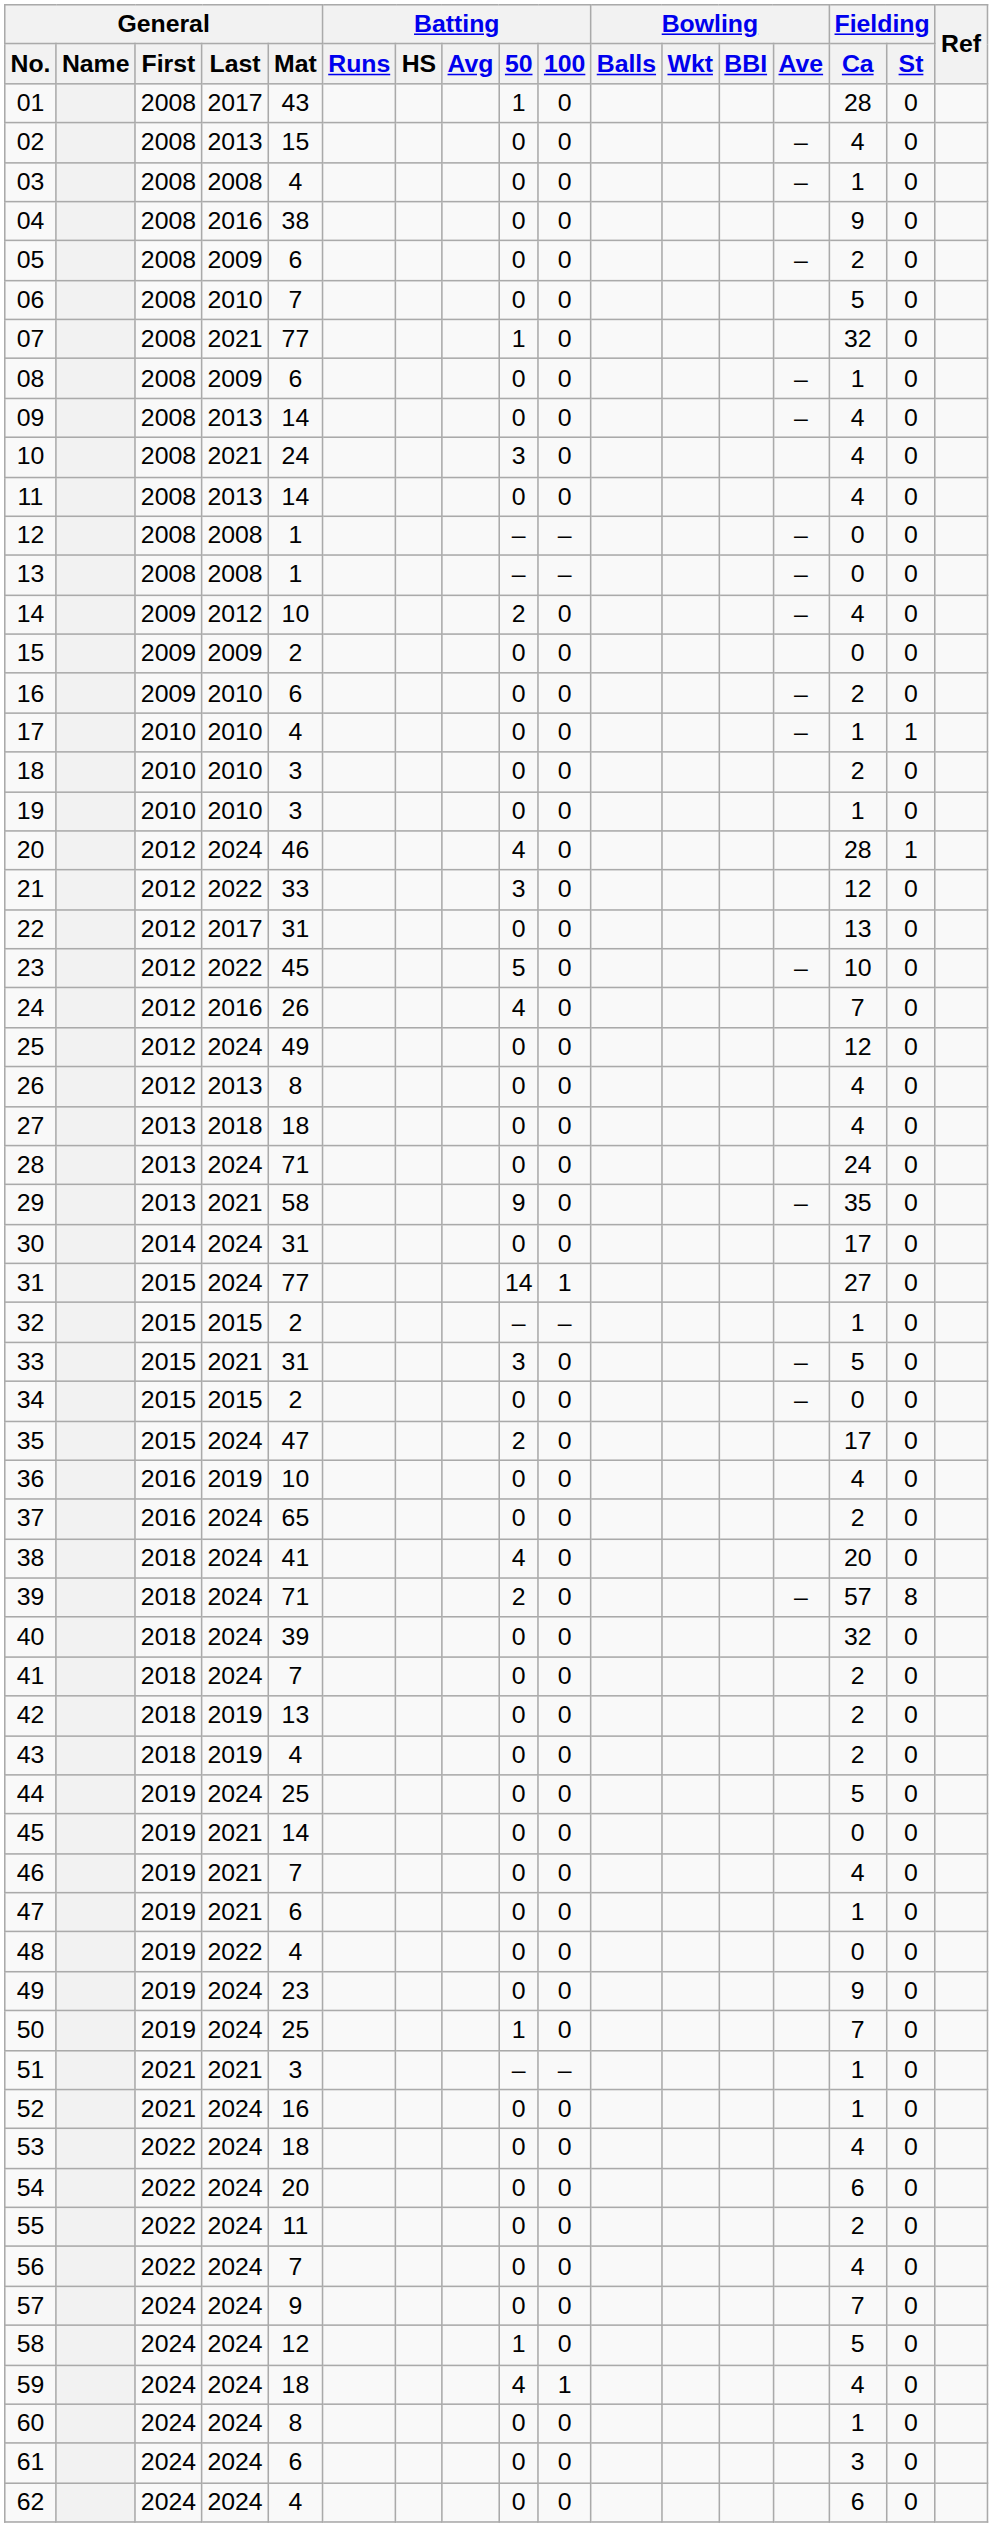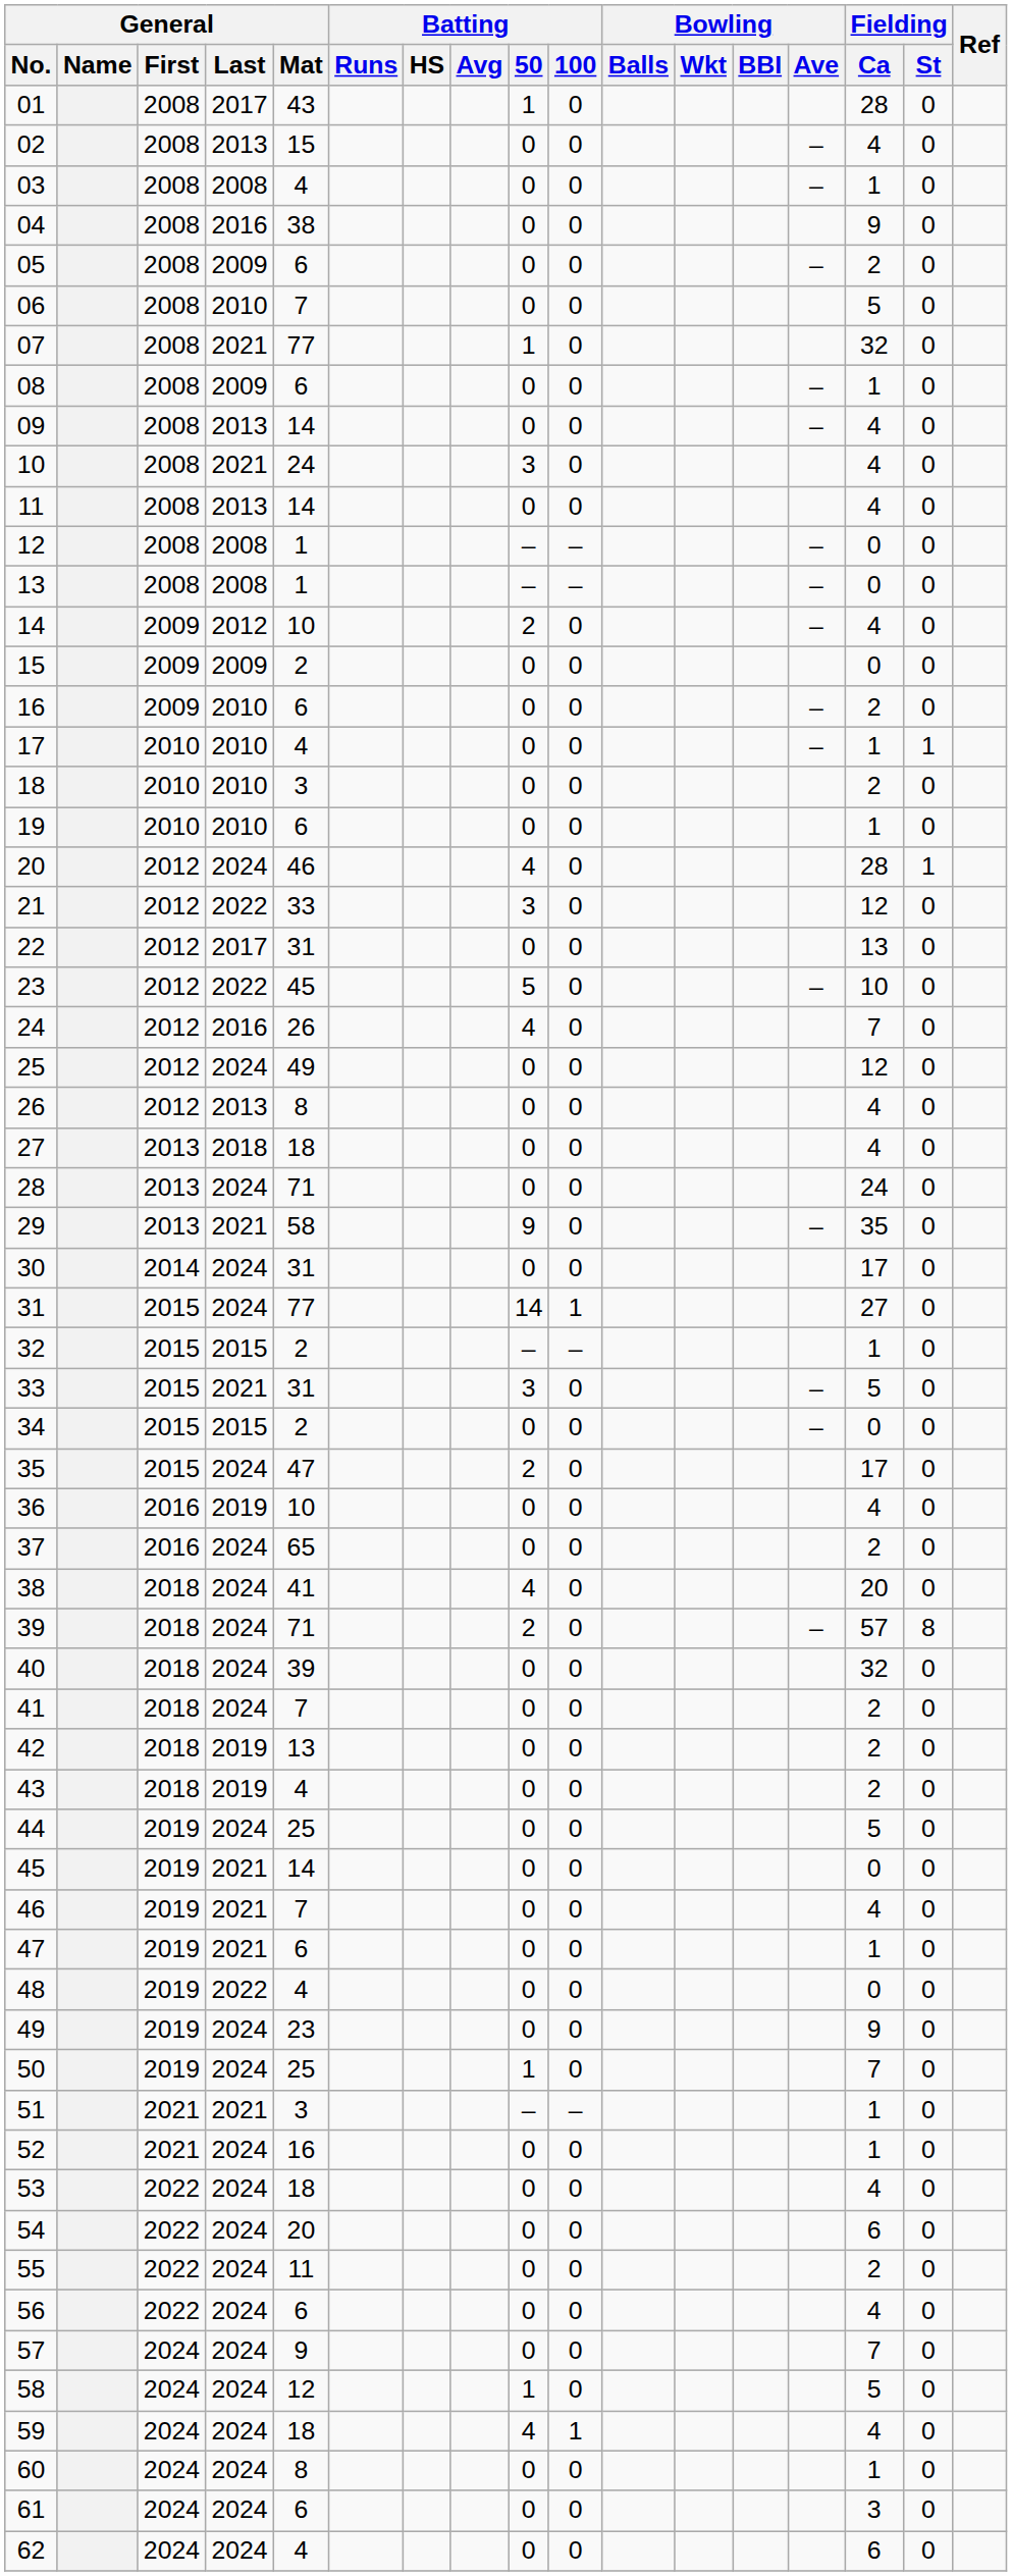19 | General / Mat: 3 -> 6
56 | General / Mat: 7 -> 6
